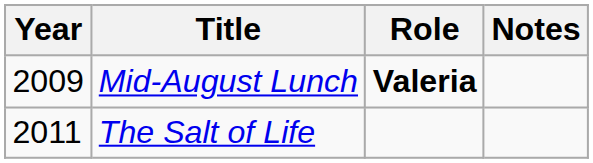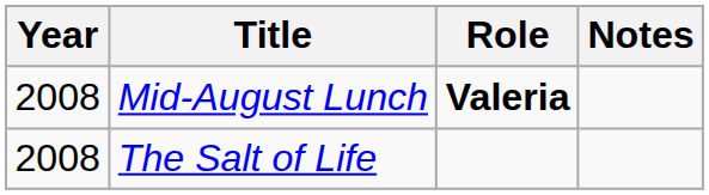Mid-August Lunch | Year: 2009 -> 2008
The Salt of Life | Year: 2011 -> 2008
